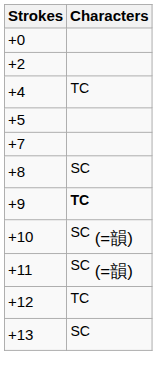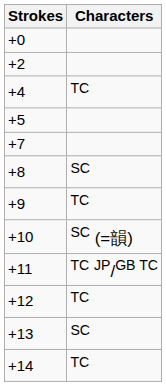+9 | Characters: bold -> normal
+11 | Characters: SC (=韻) -> TC JP/GB TC
+ row: +14 | TC
